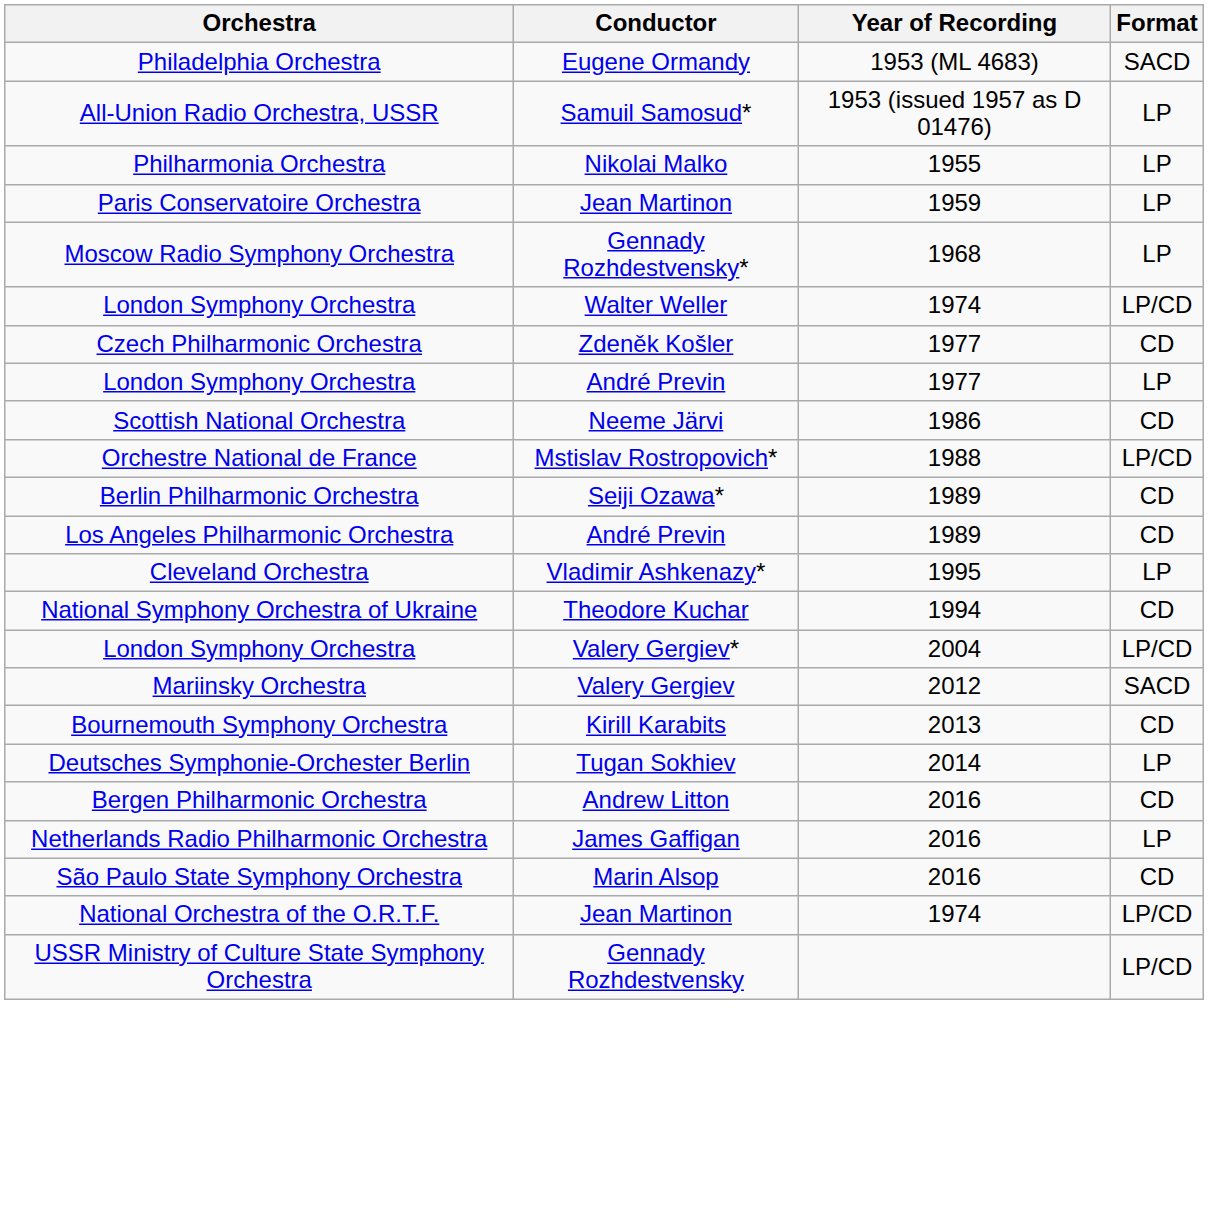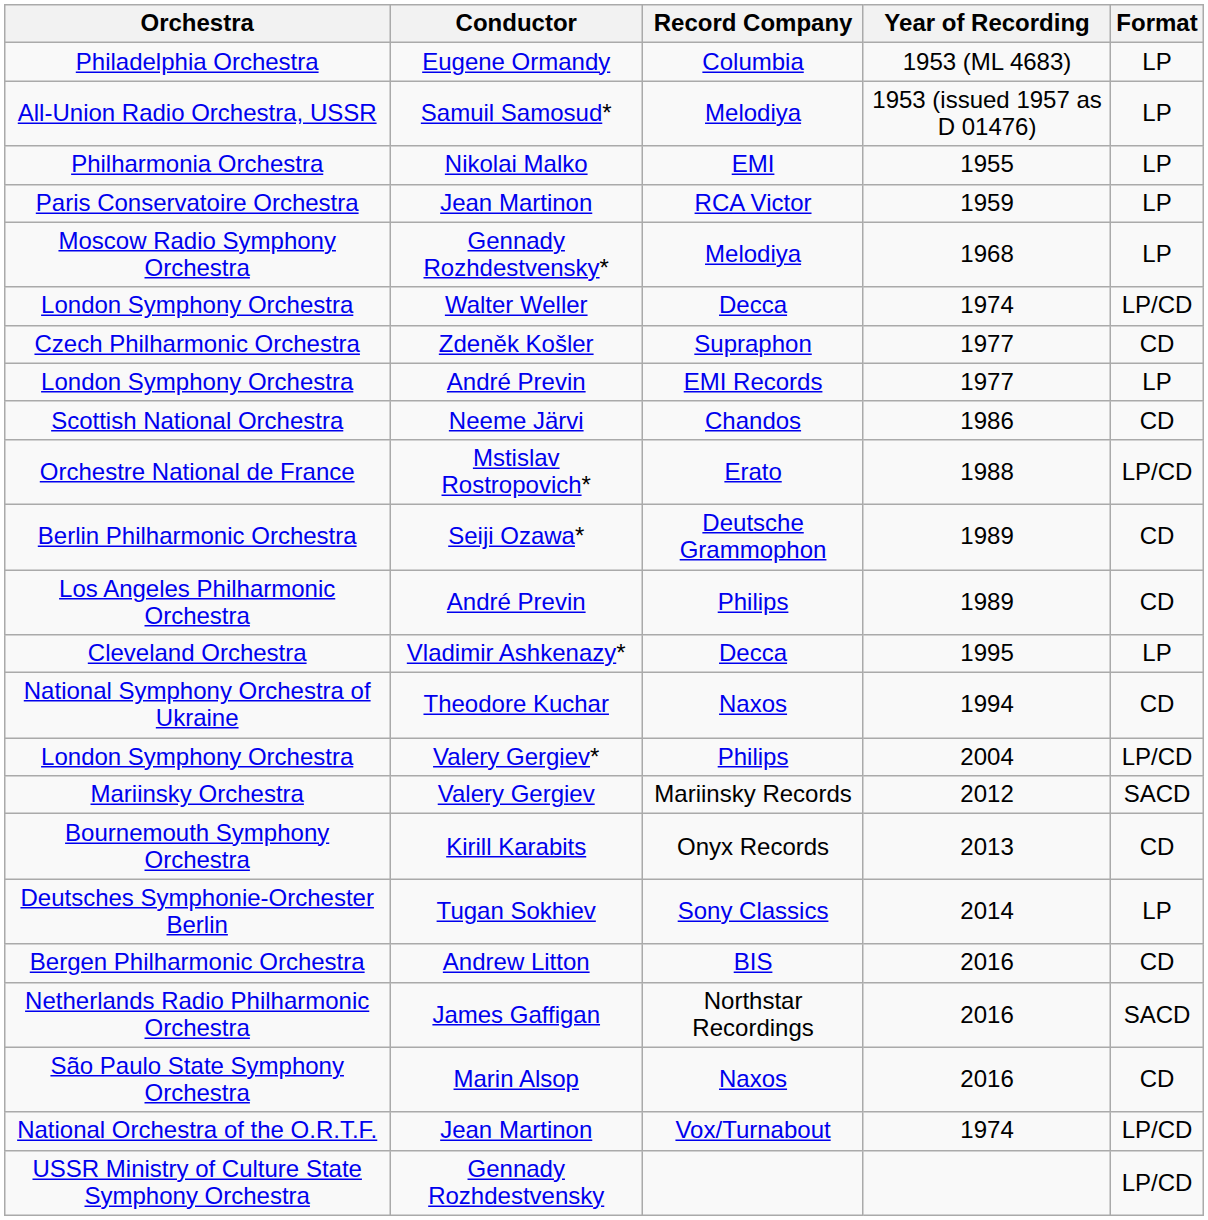+ column: Record Company | Columbia | Melodiya | EMI | RCA Victor | Melodiya | Decca | Supraphon | EMI Records | Chandos | Erato | Deutsche Grammophon | Philips | Decca | Naxos | Philips | Mariinsky Records | Onyx Records | Sony Classics | BIS | Northstar Recordings | Naxos | Vox/Turnabout
Philadelphia Orchestra | Format: SACD -> LP
Netherlands Radio Philharmonic Orchestra | Format: LP -> SACD
